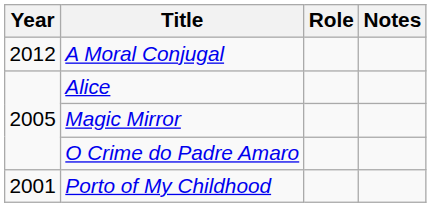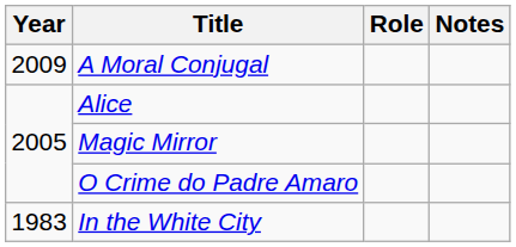A Moral Conjugal | Year: 2012 -> 2009
- row: 2001 | Porto of My Childhood
+ row: 1983 | In the White City
